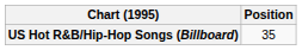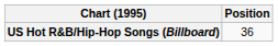US Hot R&B/Hip-Hop Songs (Billboard) | Position: 35 -> 36
